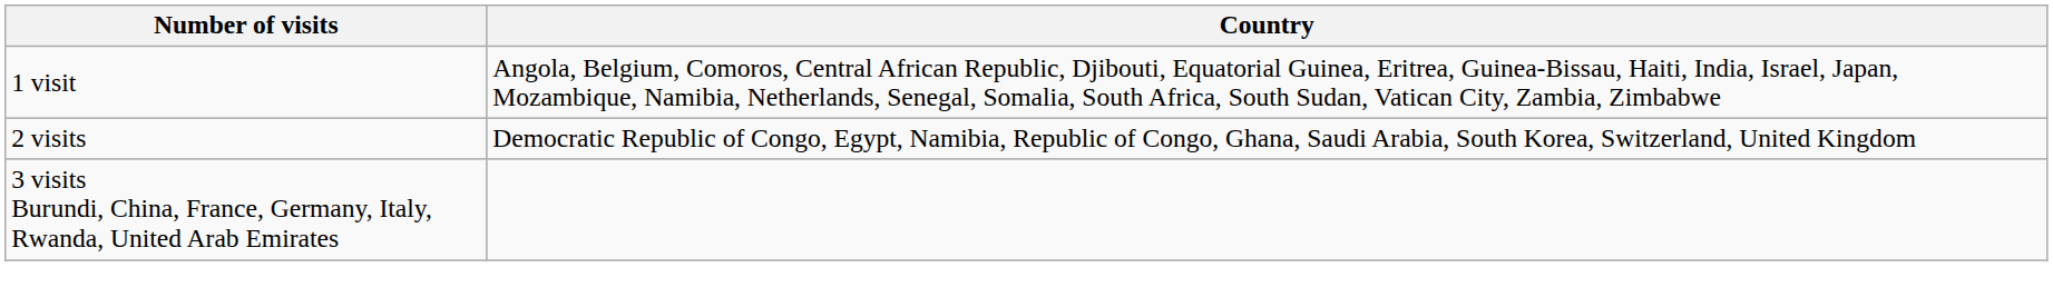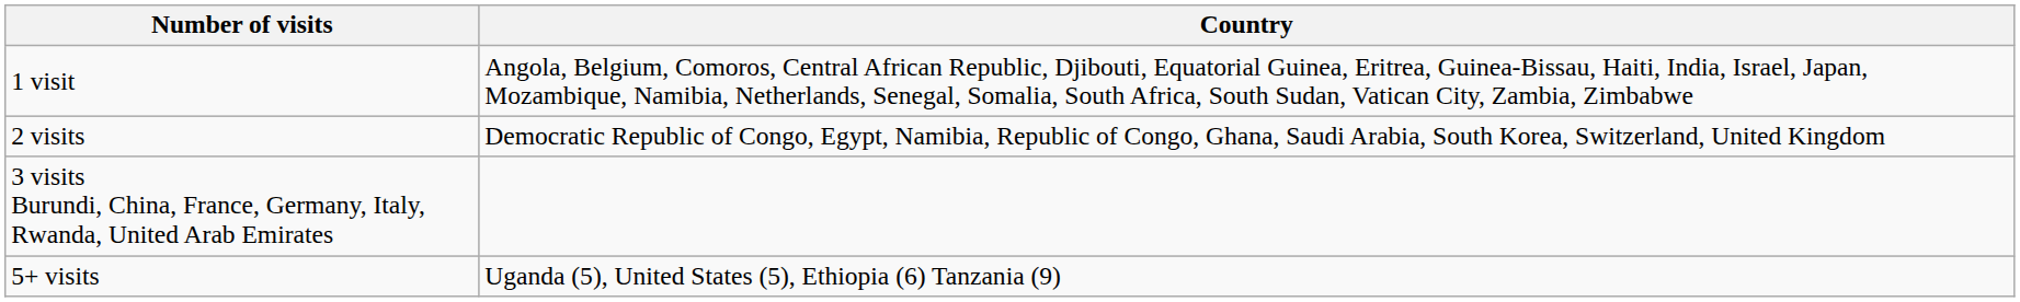+ row: 5+ visits | Uganda (5), United States (5), Ethiopia (6) Tanzania (9)
